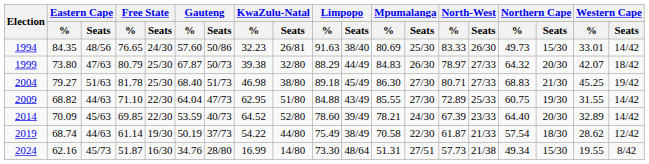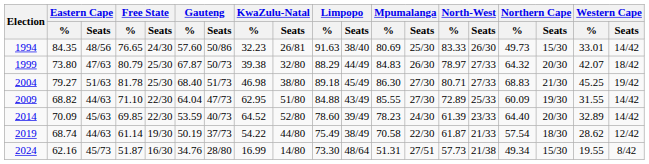2009 | Northern Cape / %: 60.75 -> 60.09
2014 | Mpumalanga / %: 78.21 -> 78.23
2014 | North-West / %: 67.39 -> 61.39
